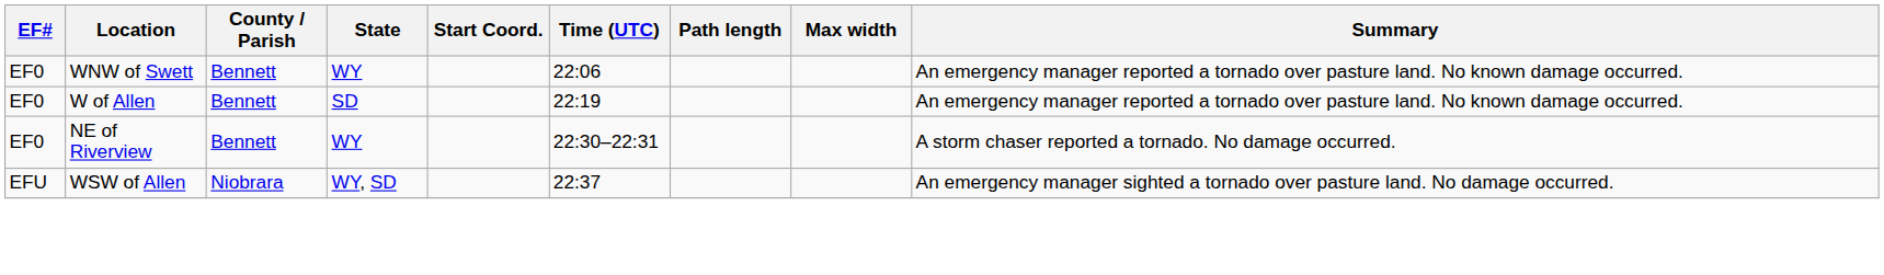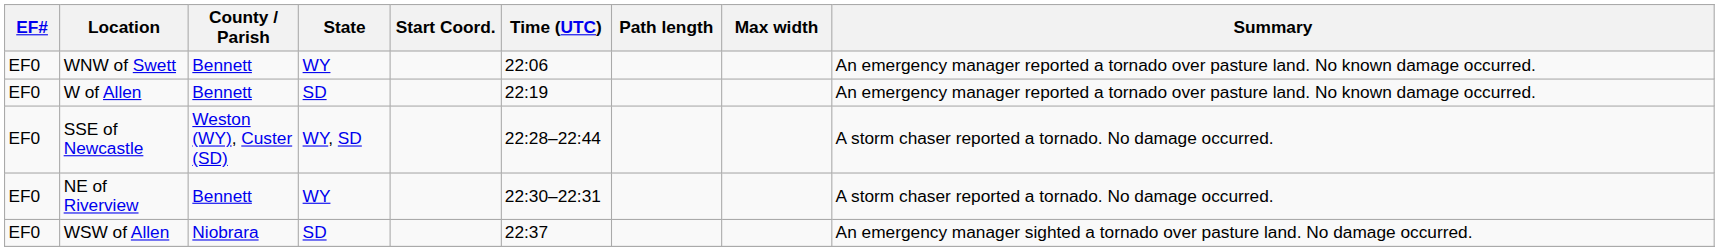+ row: EF0 | SSE of Newcastle | Weston (WY), Custer (SD) | WY, SD | 22:28–22:44 | A storm chaser reported a tornado. No damage occurred.
WSW of Allen | EF#: EFU -> EF0
WSW of Allen | State: WY, SD -> SD
